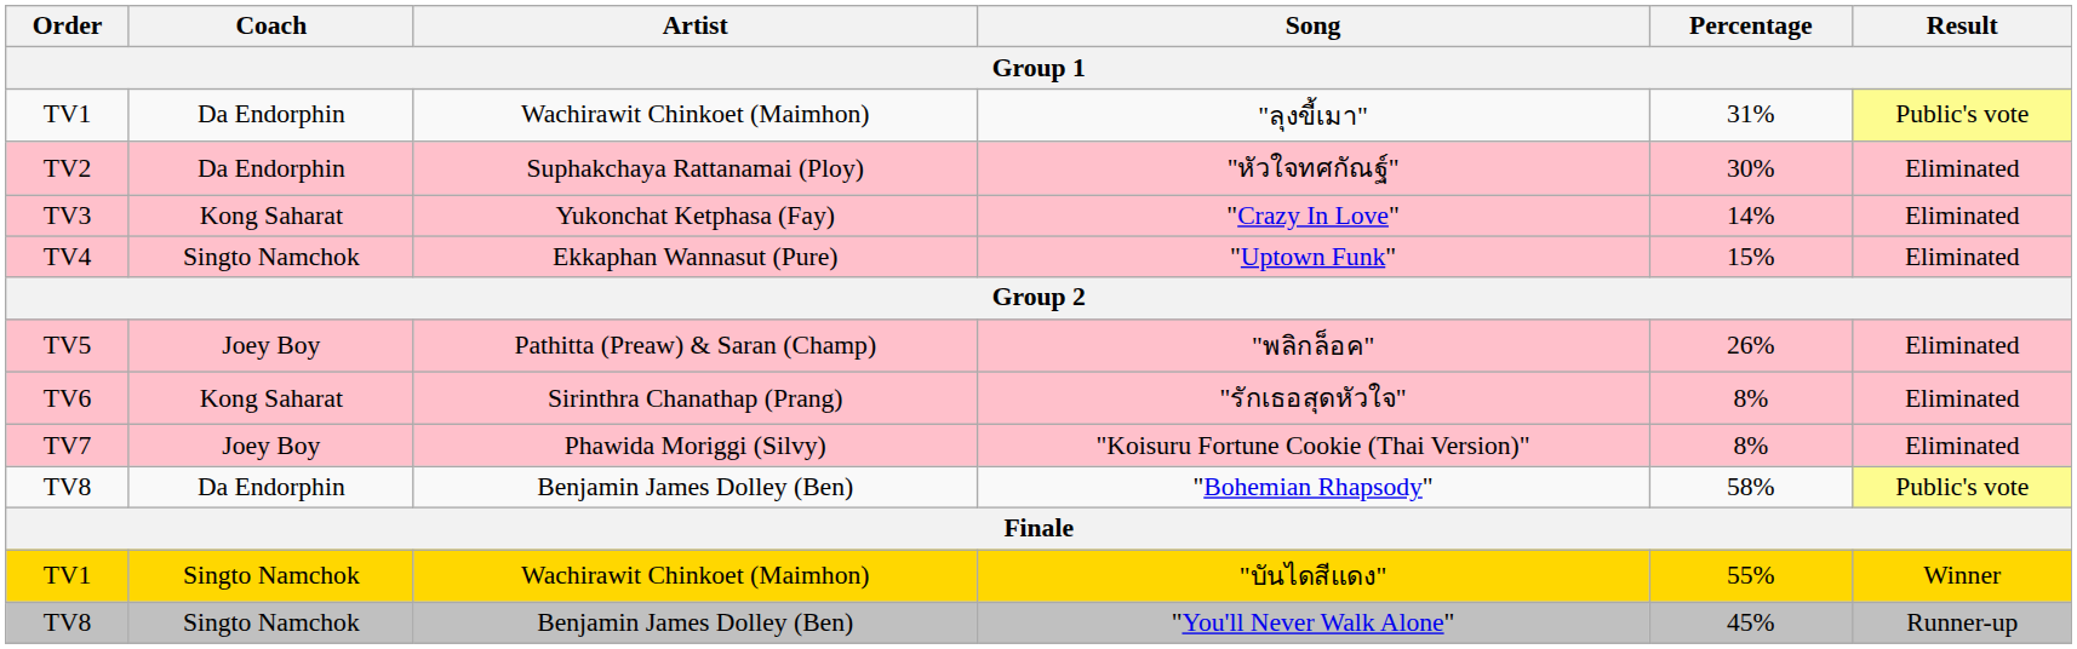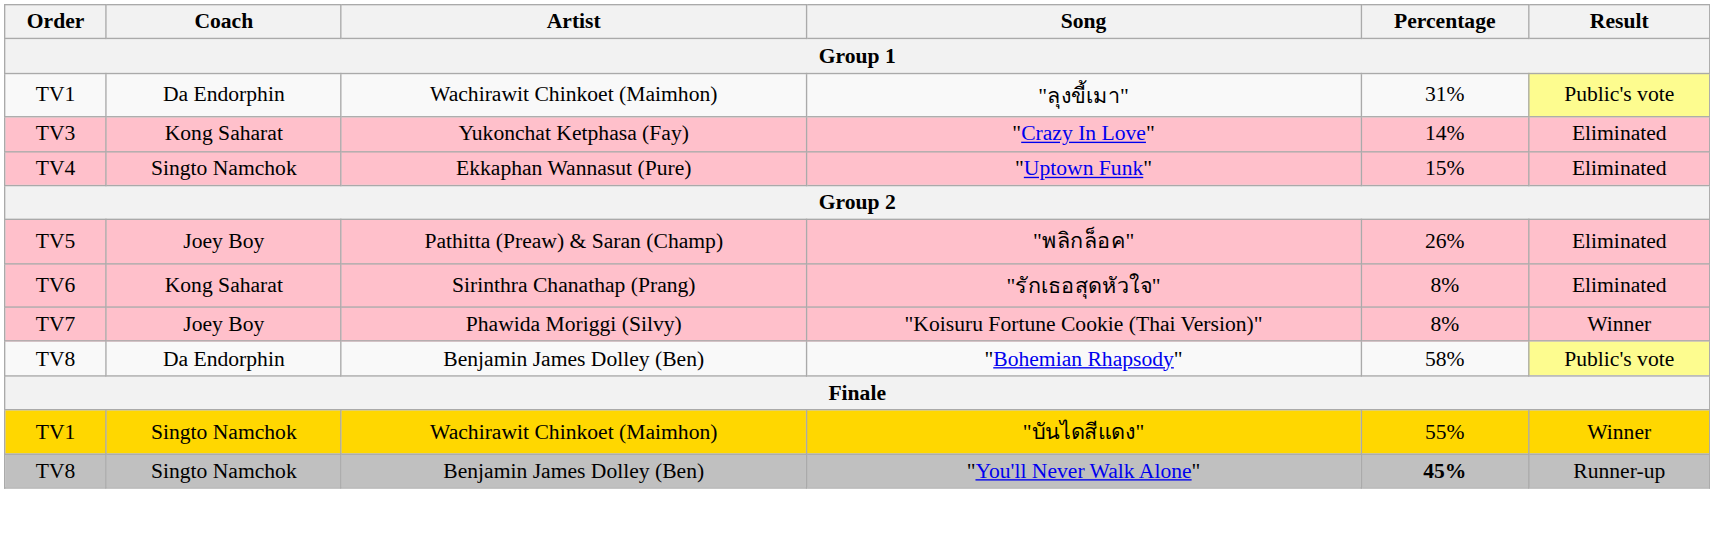- row: TV2 | Da Endorphin | Suphakchaya Rattanamai (Ploy) | "หัวใจทศกัณฐ์" | 30% | Eliminated
"Koisuru Fortune Cookie (Thai Version)" | Result: Eliminated -> Winner
"You'll Never Walk Alone" | Percentage: normal -> bold
